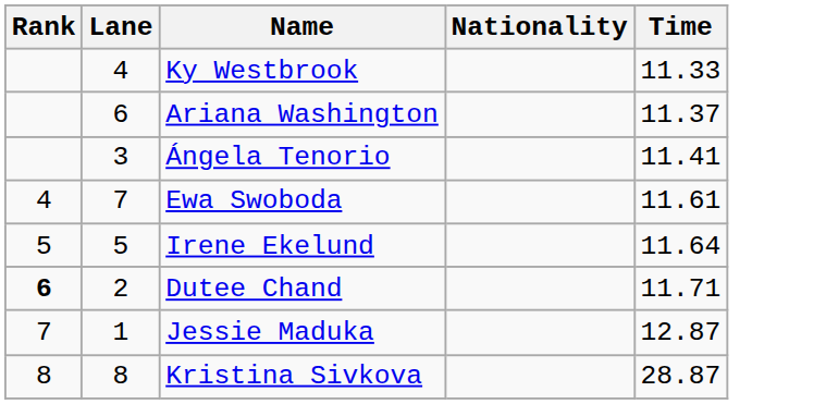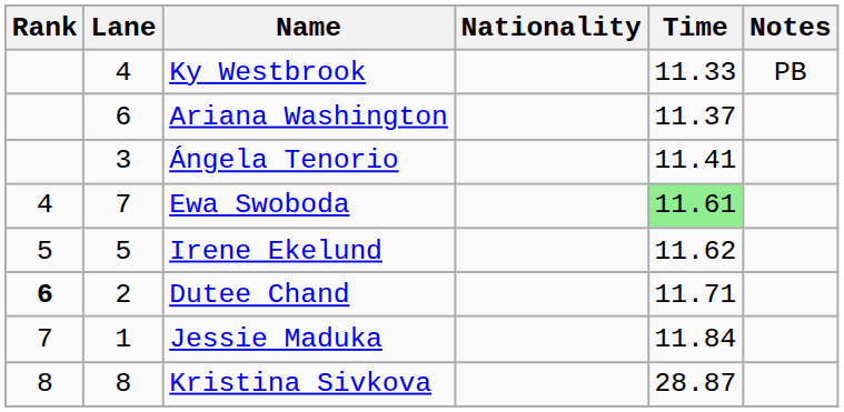+ column: Notes | PB
Ewa Swoboda | Time: no background -> lightgreen background
Irene Ekelund | Time: 11.64 -> 11.62
Jessie Maduka | Time: 12.87 -> 11.84
